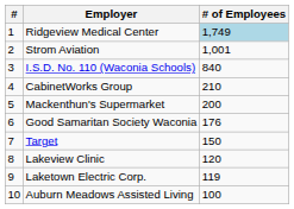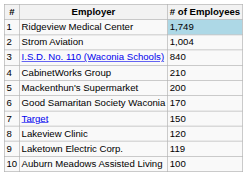Strom Aviation | # of Employees: 1,001 -> 1,004
Good Samaritan Society Waconia | # of Employees: 176 -> 170
